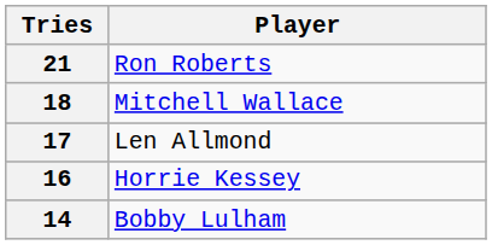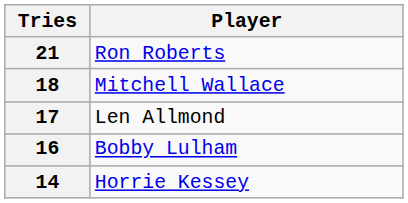16 | Player: Horrie Kessey -> Bobby Lulham
14 | Player: Bobby Lulham -> Horrie Kessey
